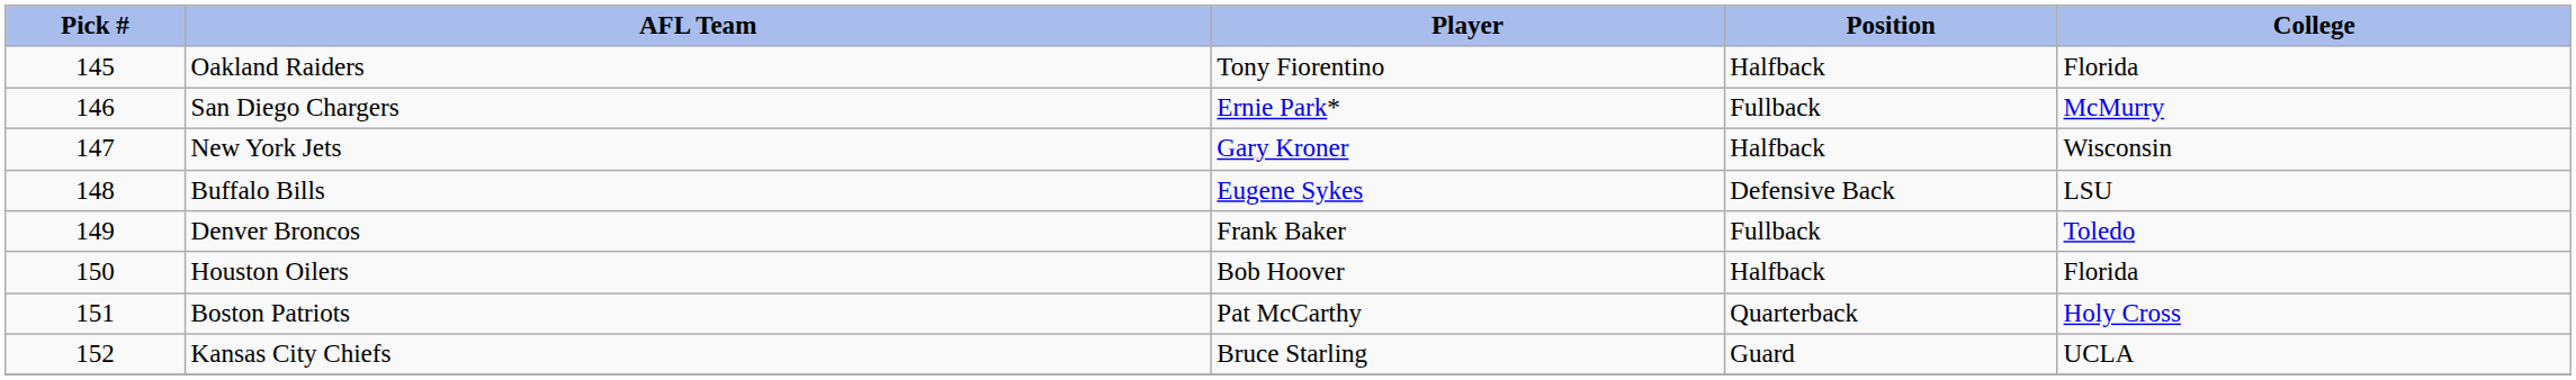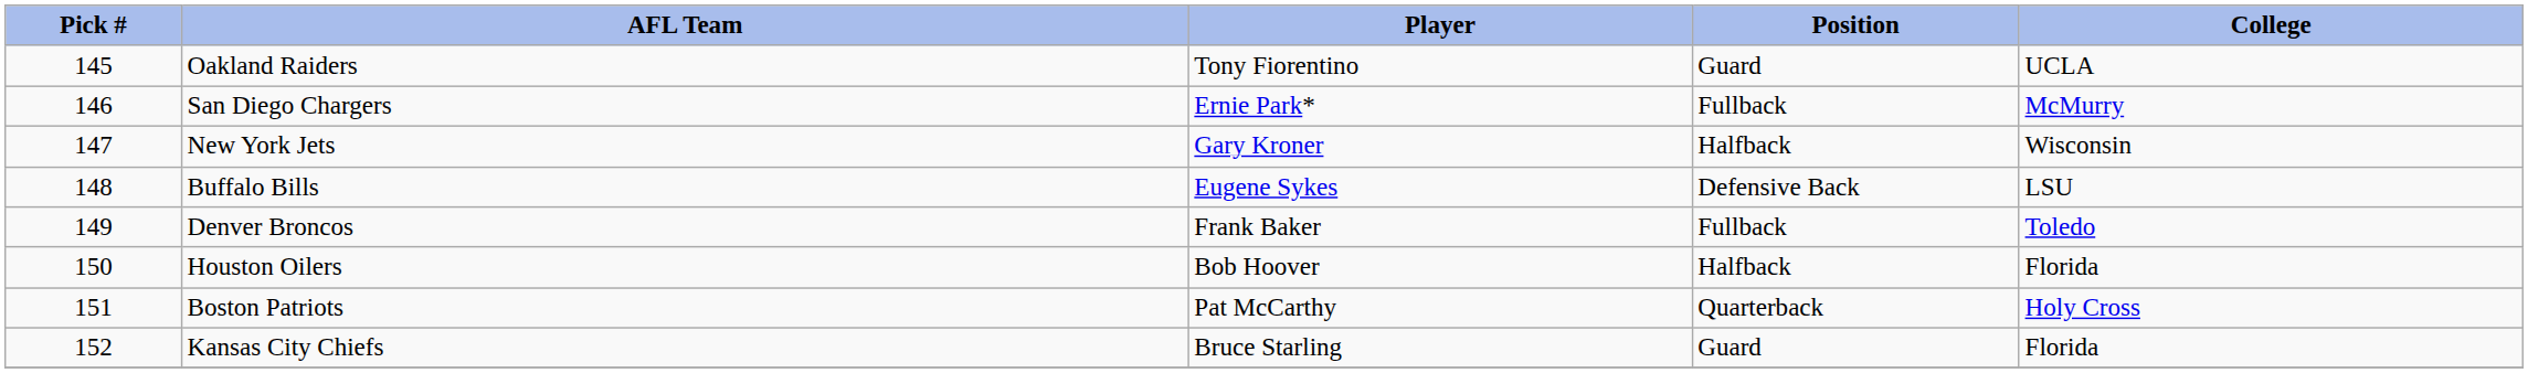Oakland Raiders | Position: Halfback -> Guard
Oakland Raiders | College: Florida -> UCLA
Kansas City Chiefs | College: UCLA -> Florida
